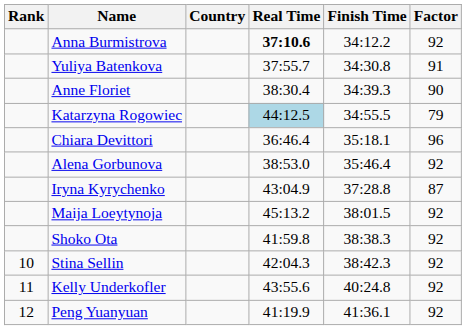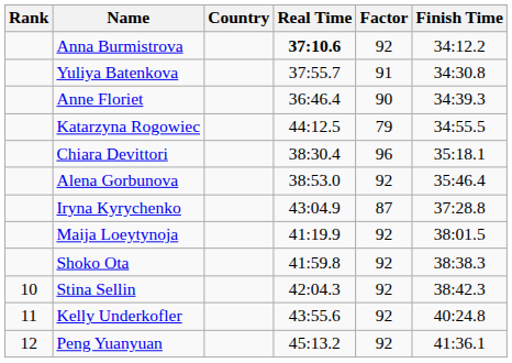columns swapped: Factor <-> Finish Time
Anne Floriet | Real Time: 38:30.4 -> 36:46.4
Katarzyna Rogowiec | Real Time: lightblue background -> no background
Chiara Devittori | Real Time: 36:46.4 -> 38:30.4
Maija Loeytynoja | Real Time: 45:13.2 -> 41:19.9
Peng Yuanyuan | Real Time: 41:19.9 -> 45:13.2
